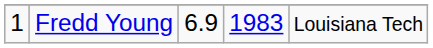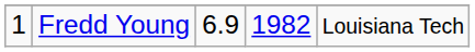Fredd Young | column 4: 1983 -> 1982
